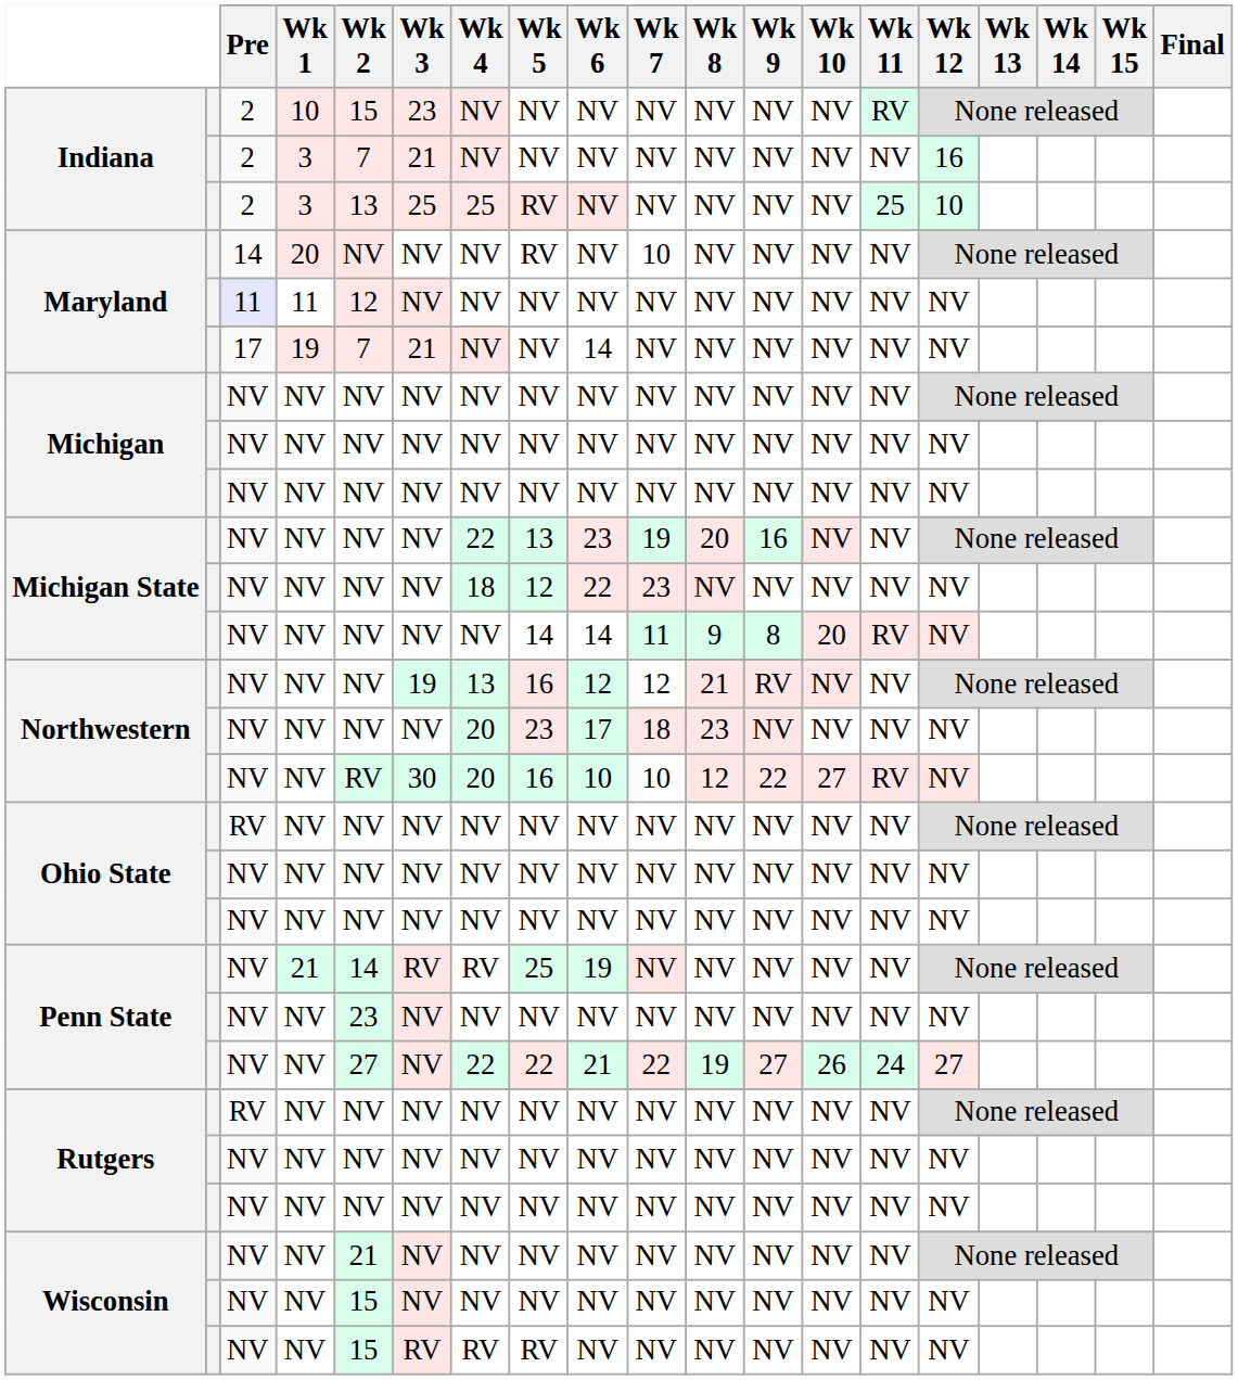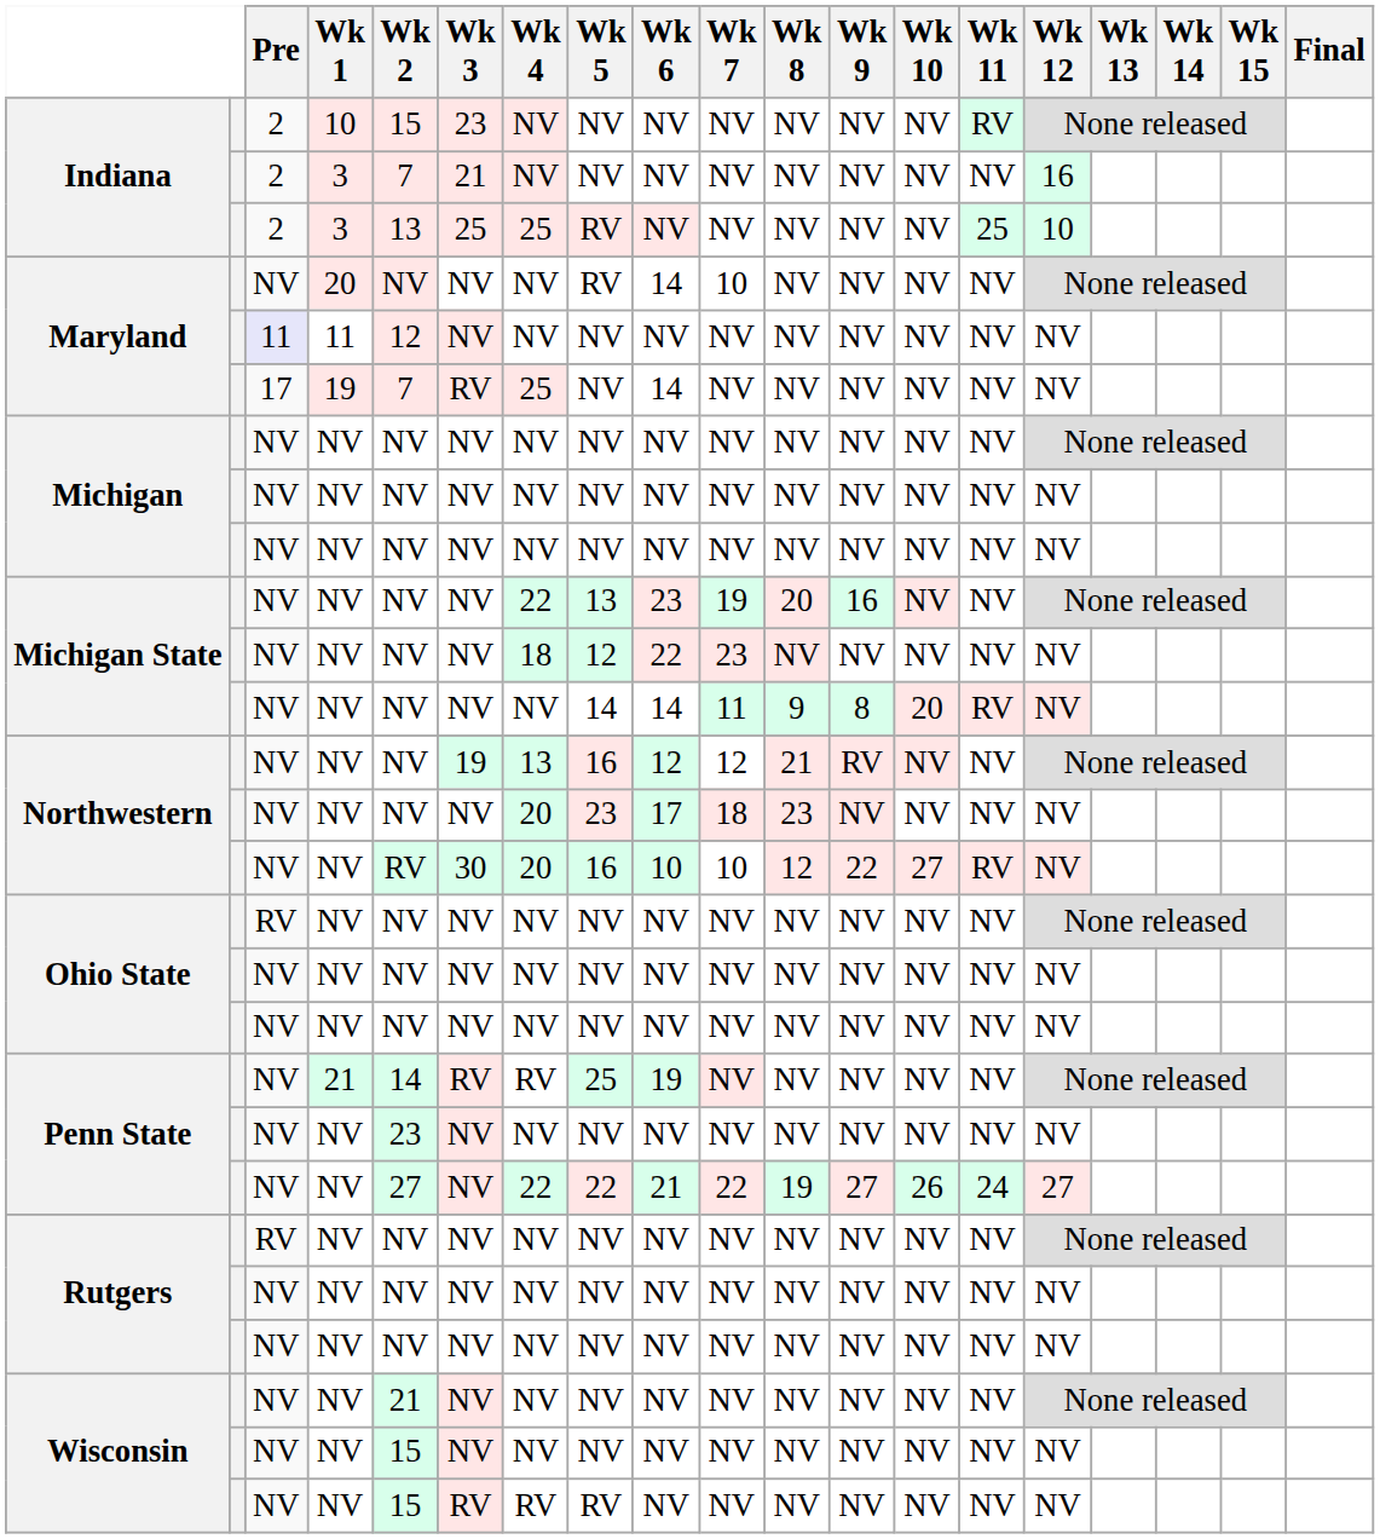Maryland / 20 | Pre: 14 -> NV
Maryland / 20 | Wk 6: NV -> 14
Maryland / 19 | Wk 3: 21 -> RV
Maryland / 19 | Wk 4: NV -> 25
